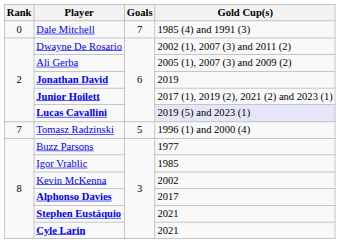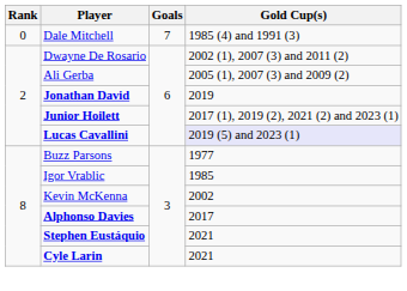- row: 7 | Tomasz Radzinski | 5 | 1996 (1) and 2000 (4)
